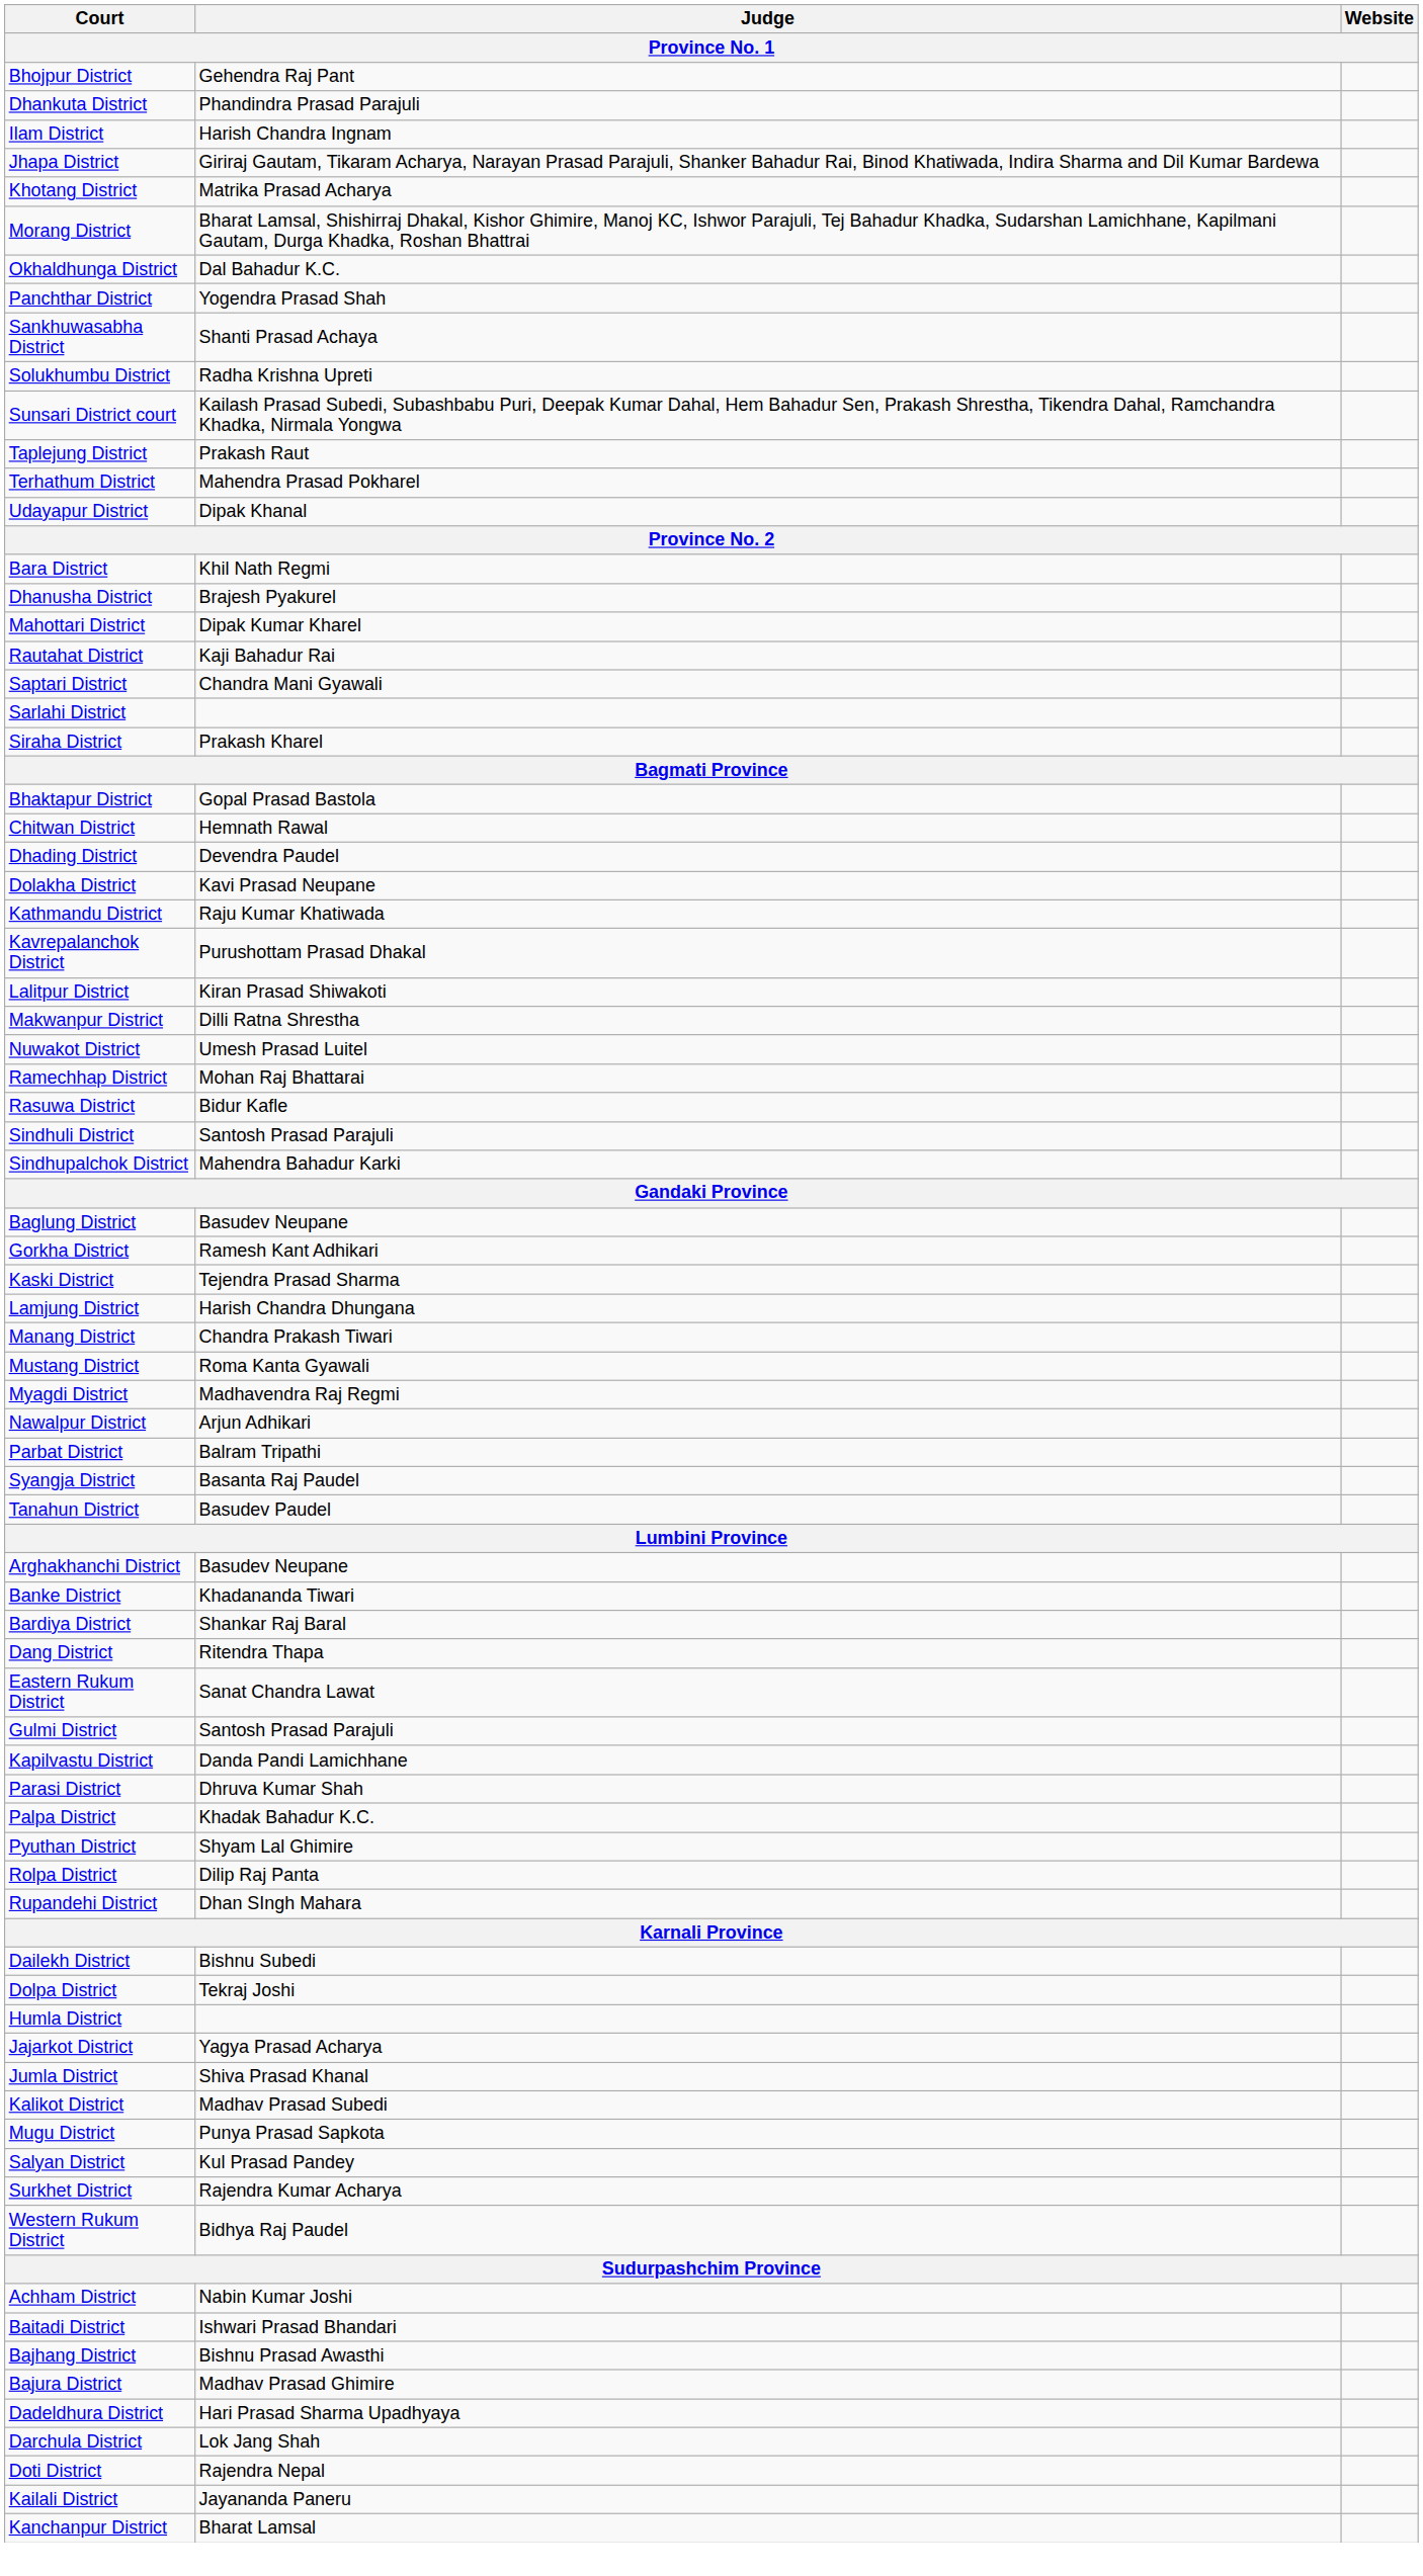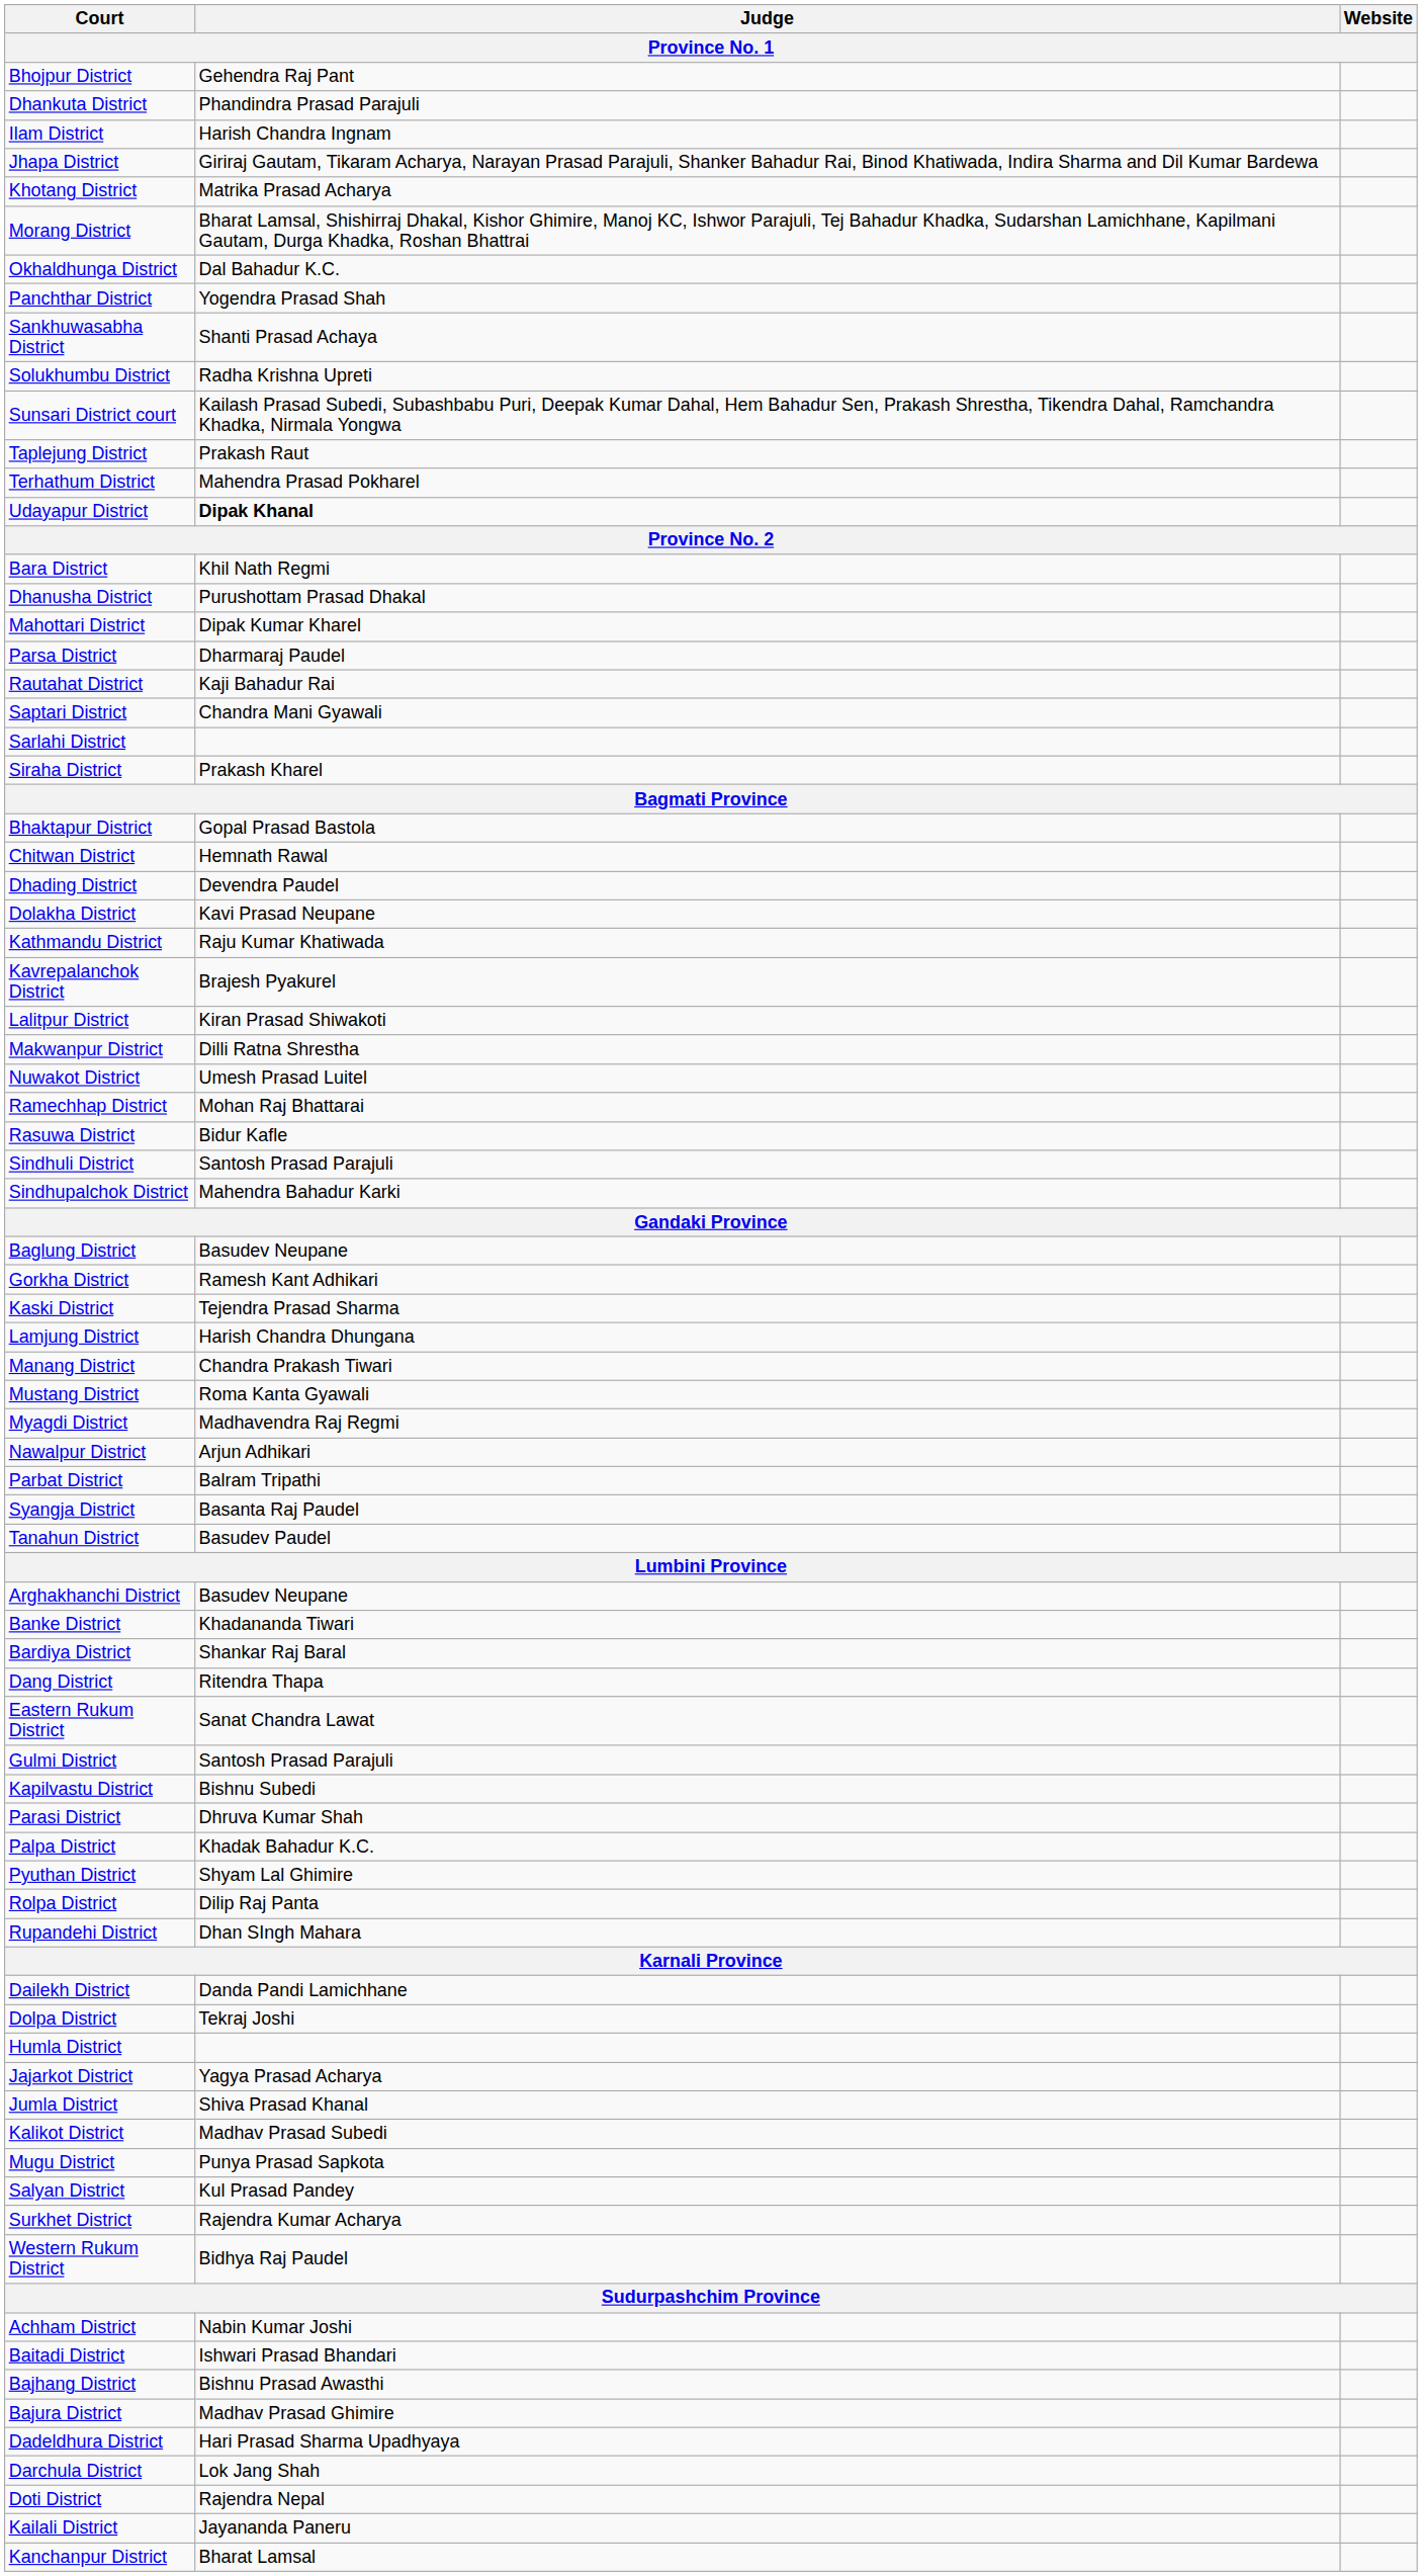Udayapur District | Judge: normal -> bold
Dhanusha District | Judge: Brajesh Pyakurel -> Purushottam Prasad Dhakal
+ row: Parsa District | Dharmaraj Paudel
Kavrepalanchok District | Judge: Purushottam Prasad Dhakal -> Brajesh Pyakurel
Kapilvastu District | Judge: Danda Pandi Lamichhane -> Bishnu Subedi
Dailekh District | Judge: Bishnu Subedi -> Danda Pandi Lamichhane
